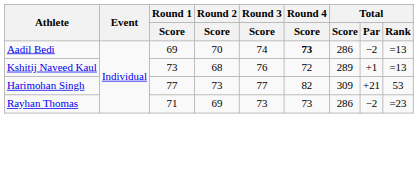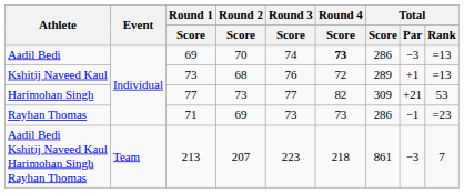Aadil Bedi | Total / Par: −2 -> −3
Rayhan Thomas | Total / Par: −2 -> −1
+ row: Aadil Bedi Kshitij Naveed Kaul Harimohan Singh Rayhan Thomas | Team | 213 | 207 | 223 | 218 | 861 | −3 | 7
